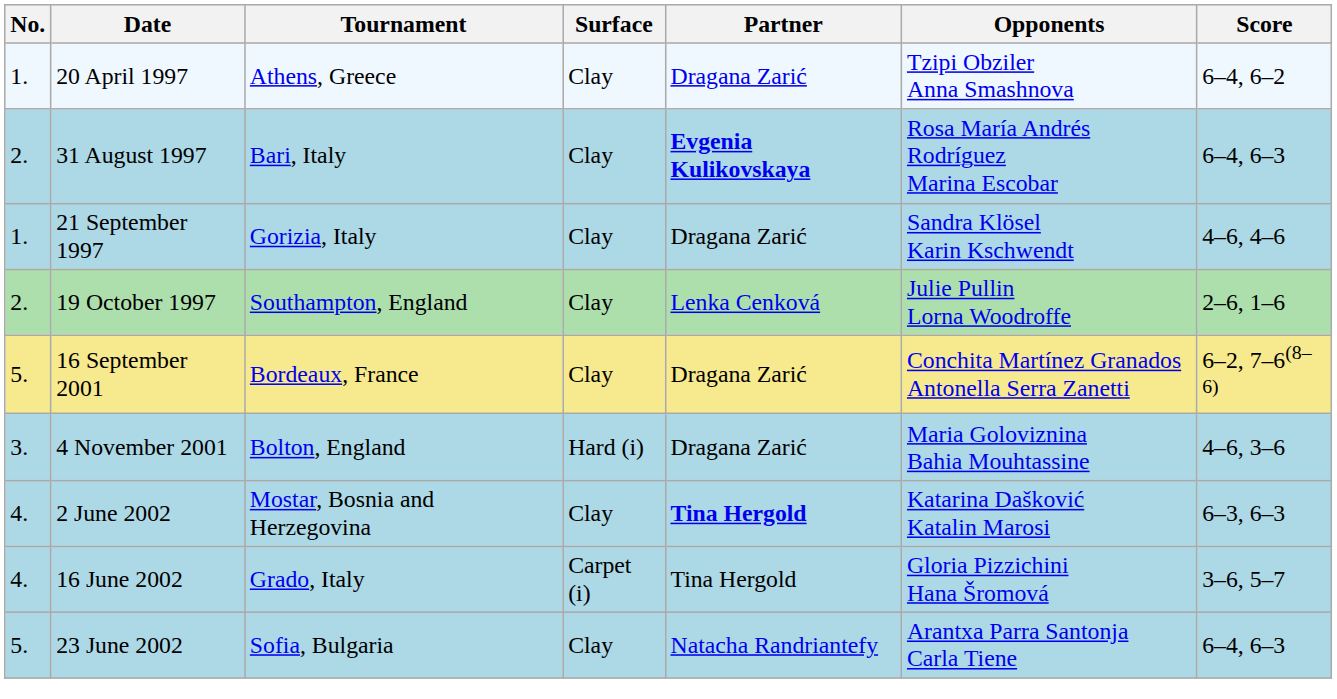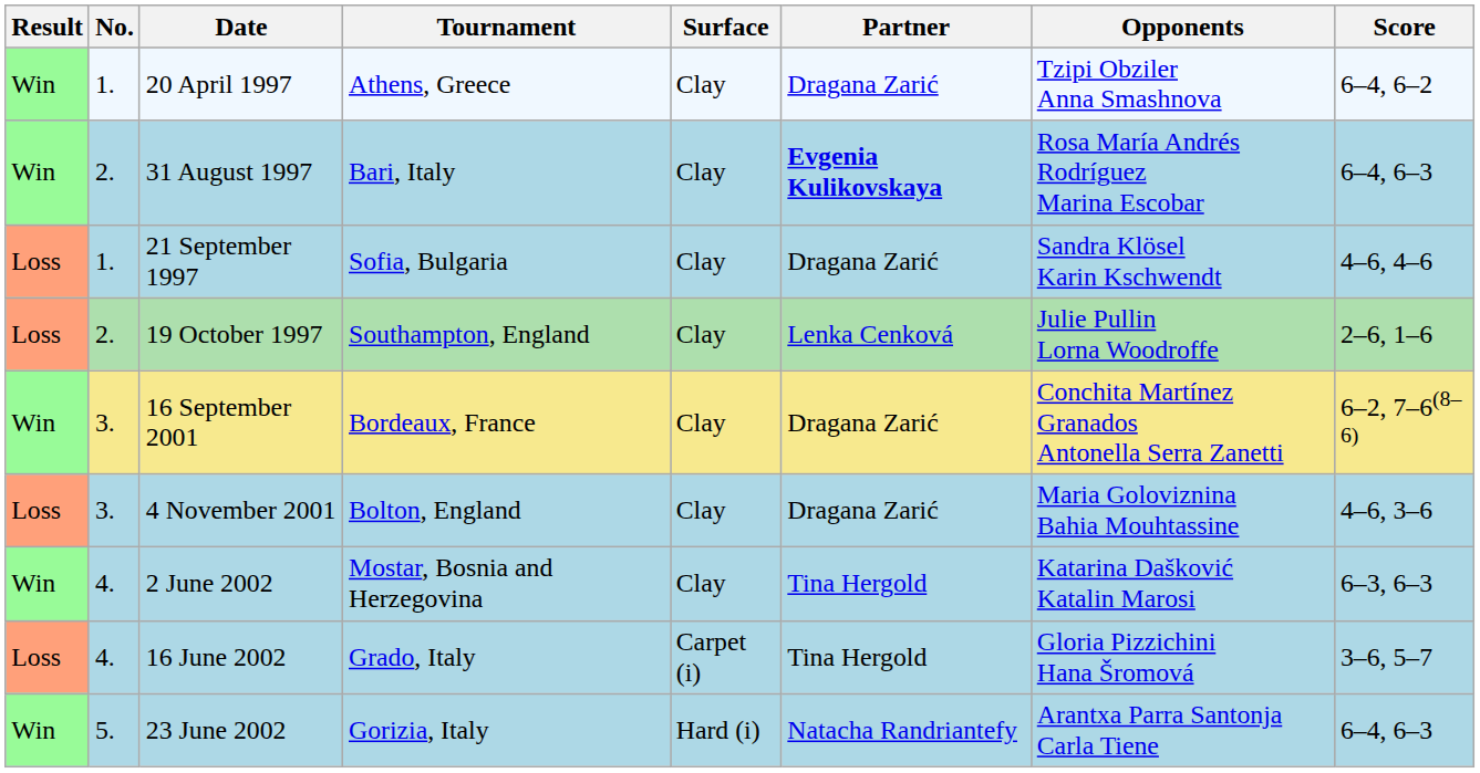+ column: Result | Win | Win | Loss | Loss | Win | Loss | Win | Loss | Win
21 September 1997 | Tournament: Gorizia, Italy -> Sofia, Bulgaria
16 September 2001 | No.: 5. -> 3.
4 November 2001 | Surface: Hard (i) -> Clay
2 June 2002 | Partner: bold -> normal
23 June 2002 | Tournament: Sofia, Bulgaria -> Gorizia, Italy
23 June 2002 | Surface: Clay -> Hard (i)
